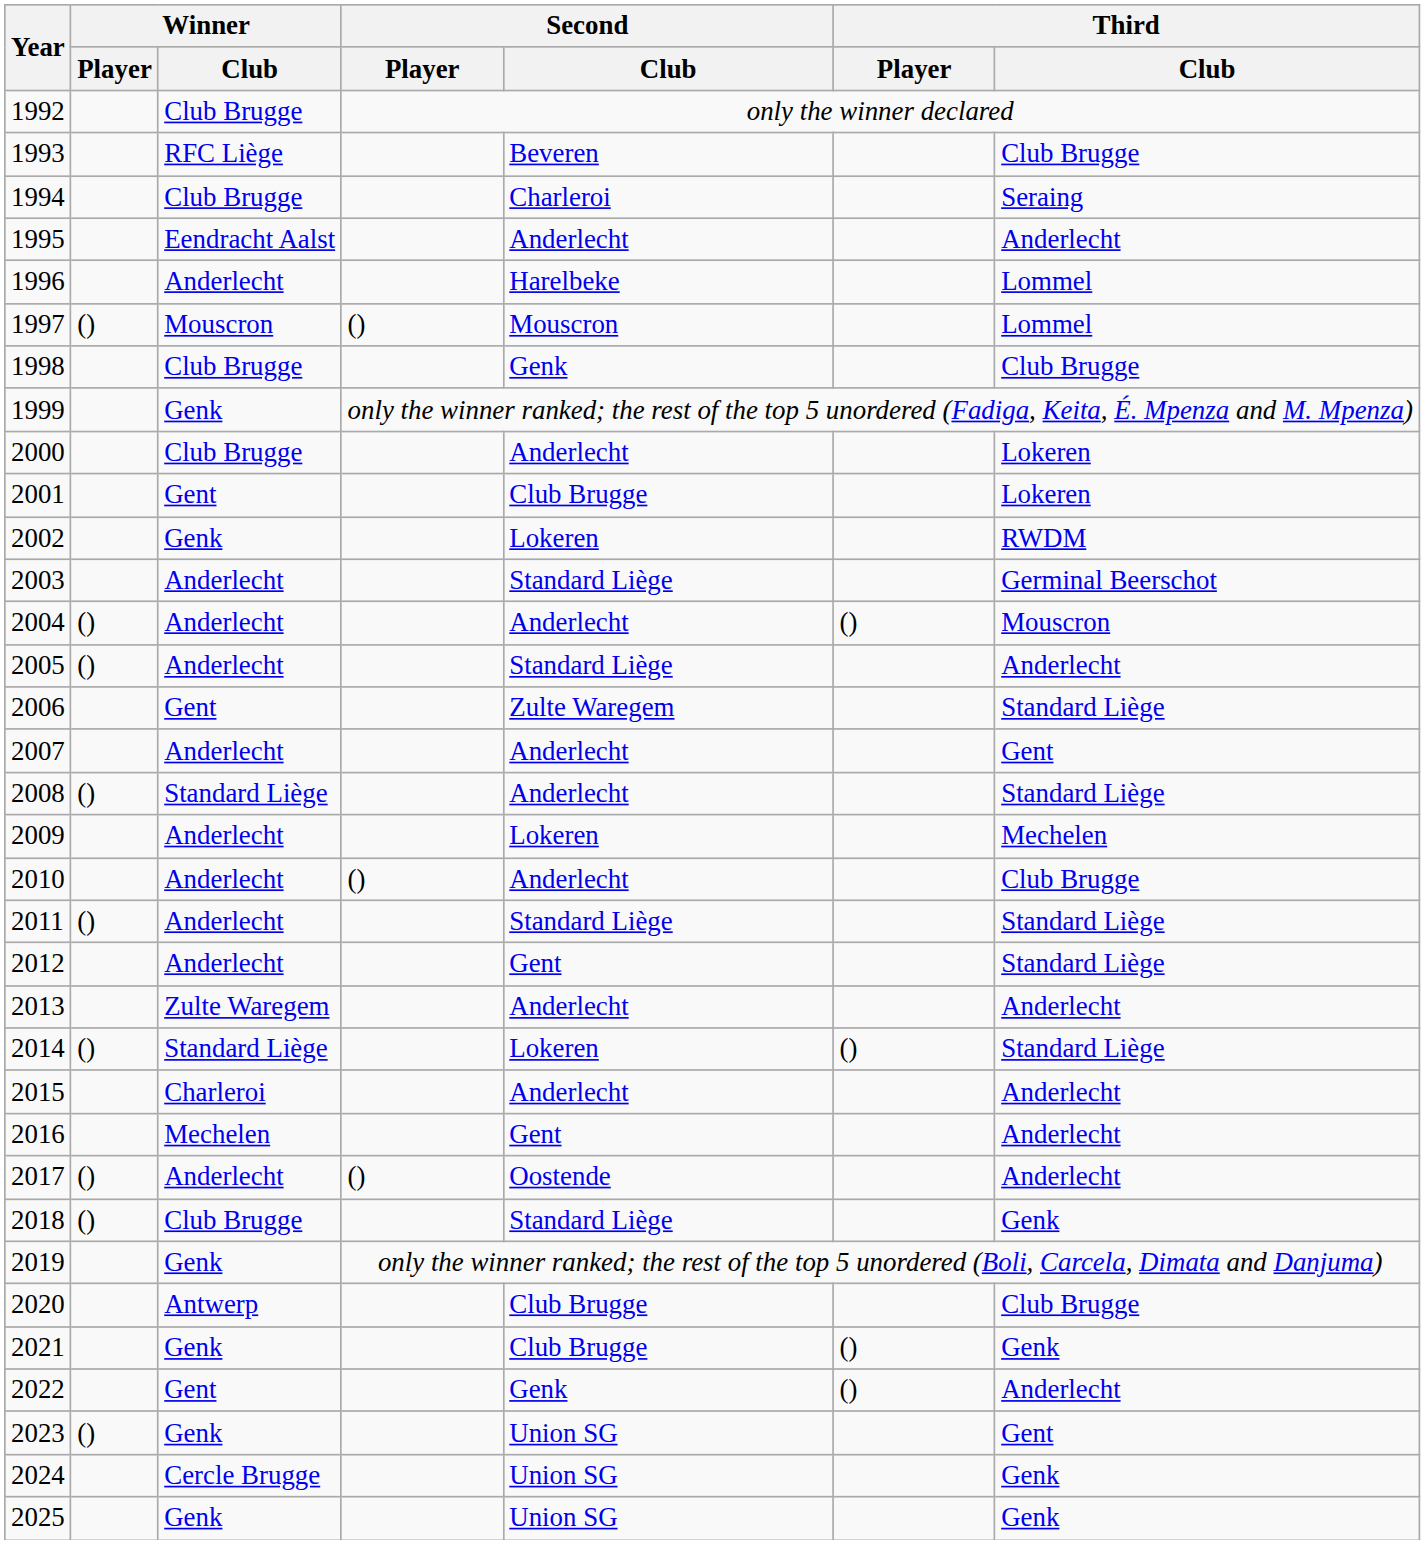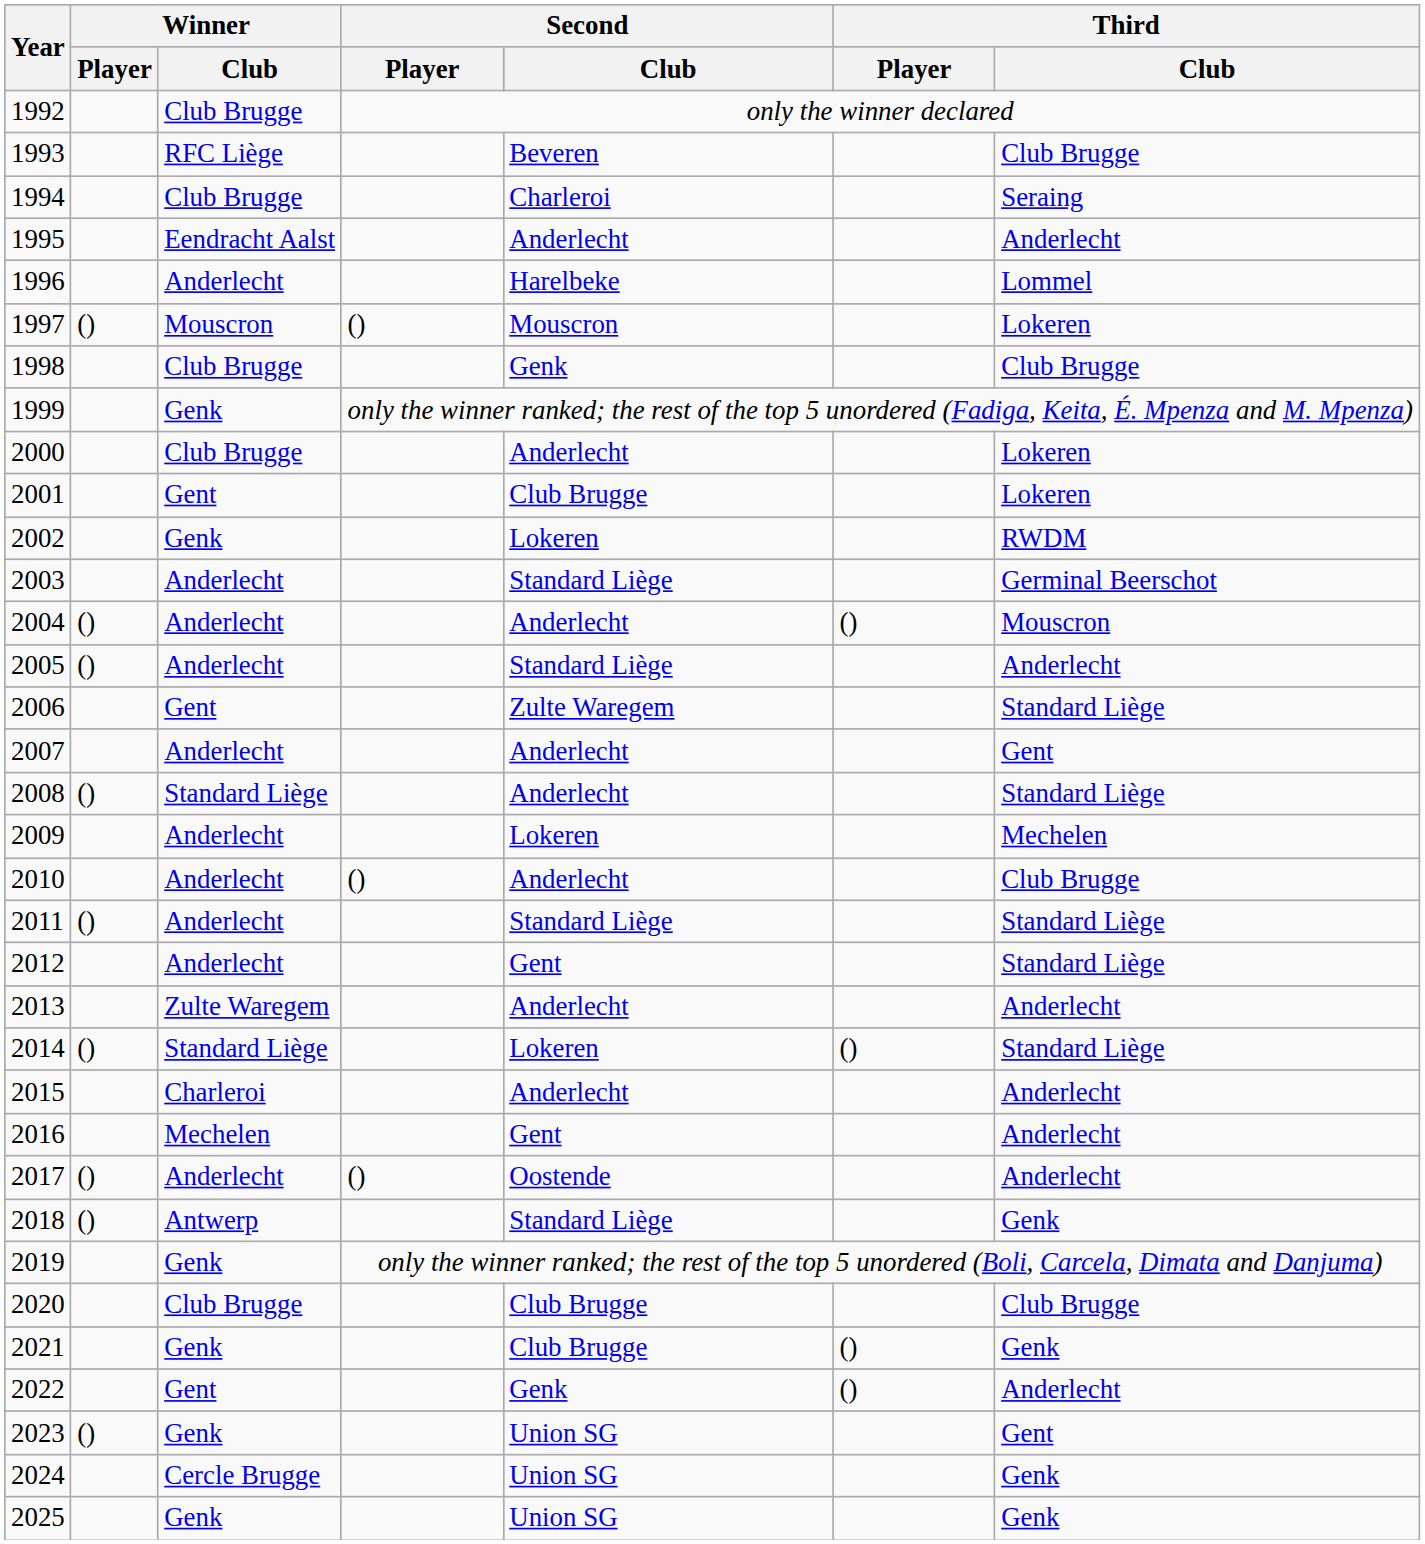1997 | Third / Club: Lommel -> Lokeren
2018 | Winner / Club: Club Brugge -> Antwerp
2020 | Winner / Club: Antwerp -> Club Brugge
